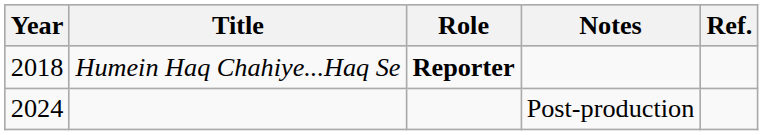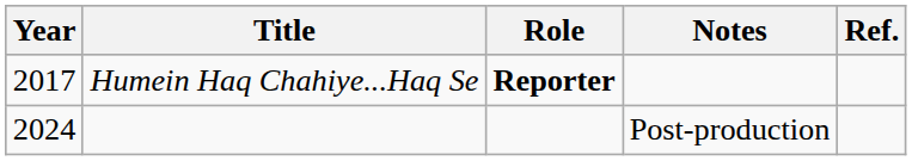Humein Haq Chahiye...Haq Se | Year: 2018 -> 2017
